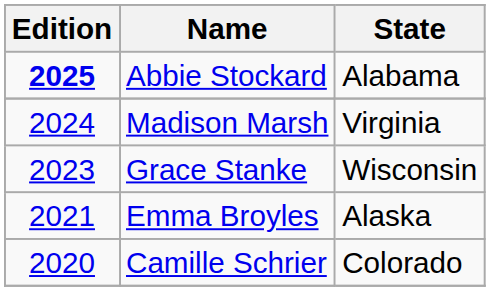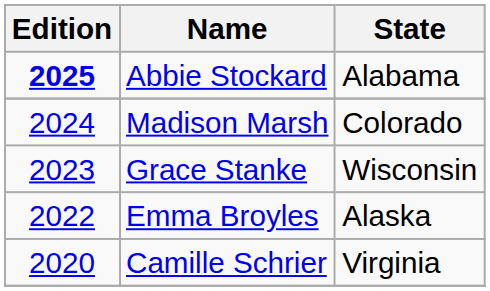Madison Marsh | State: Virginia -> Colorado
Emma Broyles | Edition: 2021 -> 2022
Camille Schrier | State: Colorado -> Virginia
